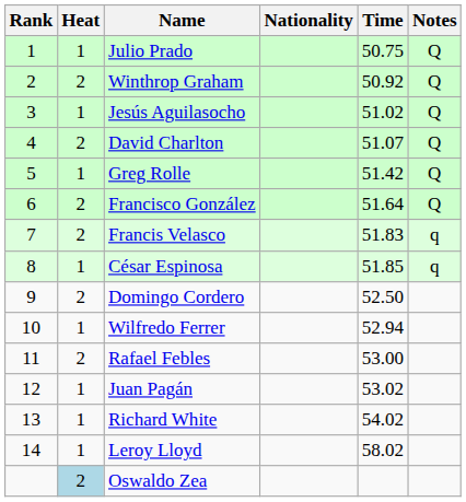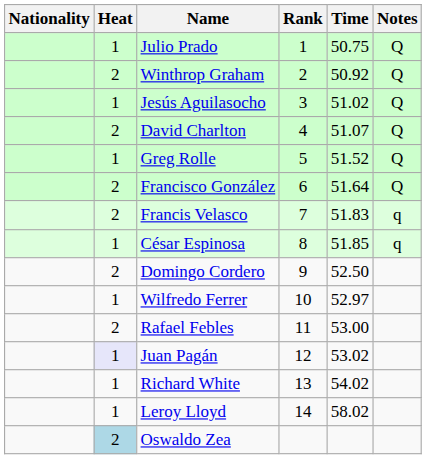columns swapped: Rank <-> Nationality
Greg Rolle | Time: 51.42 -> 51.52
Wilfredo Ferrer | Time: 52.94 -> 52.97
Juan Pagán | Heat: no background -> lavender background
